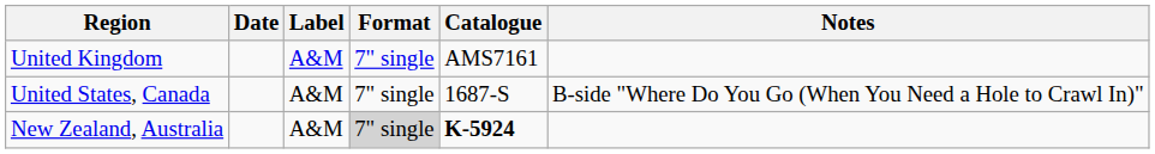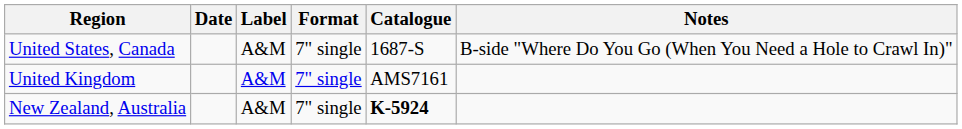rows swapped: United Kingdom <-> United States, Canada
New Zealand, Australia | Format: lightgrey background -> no background
